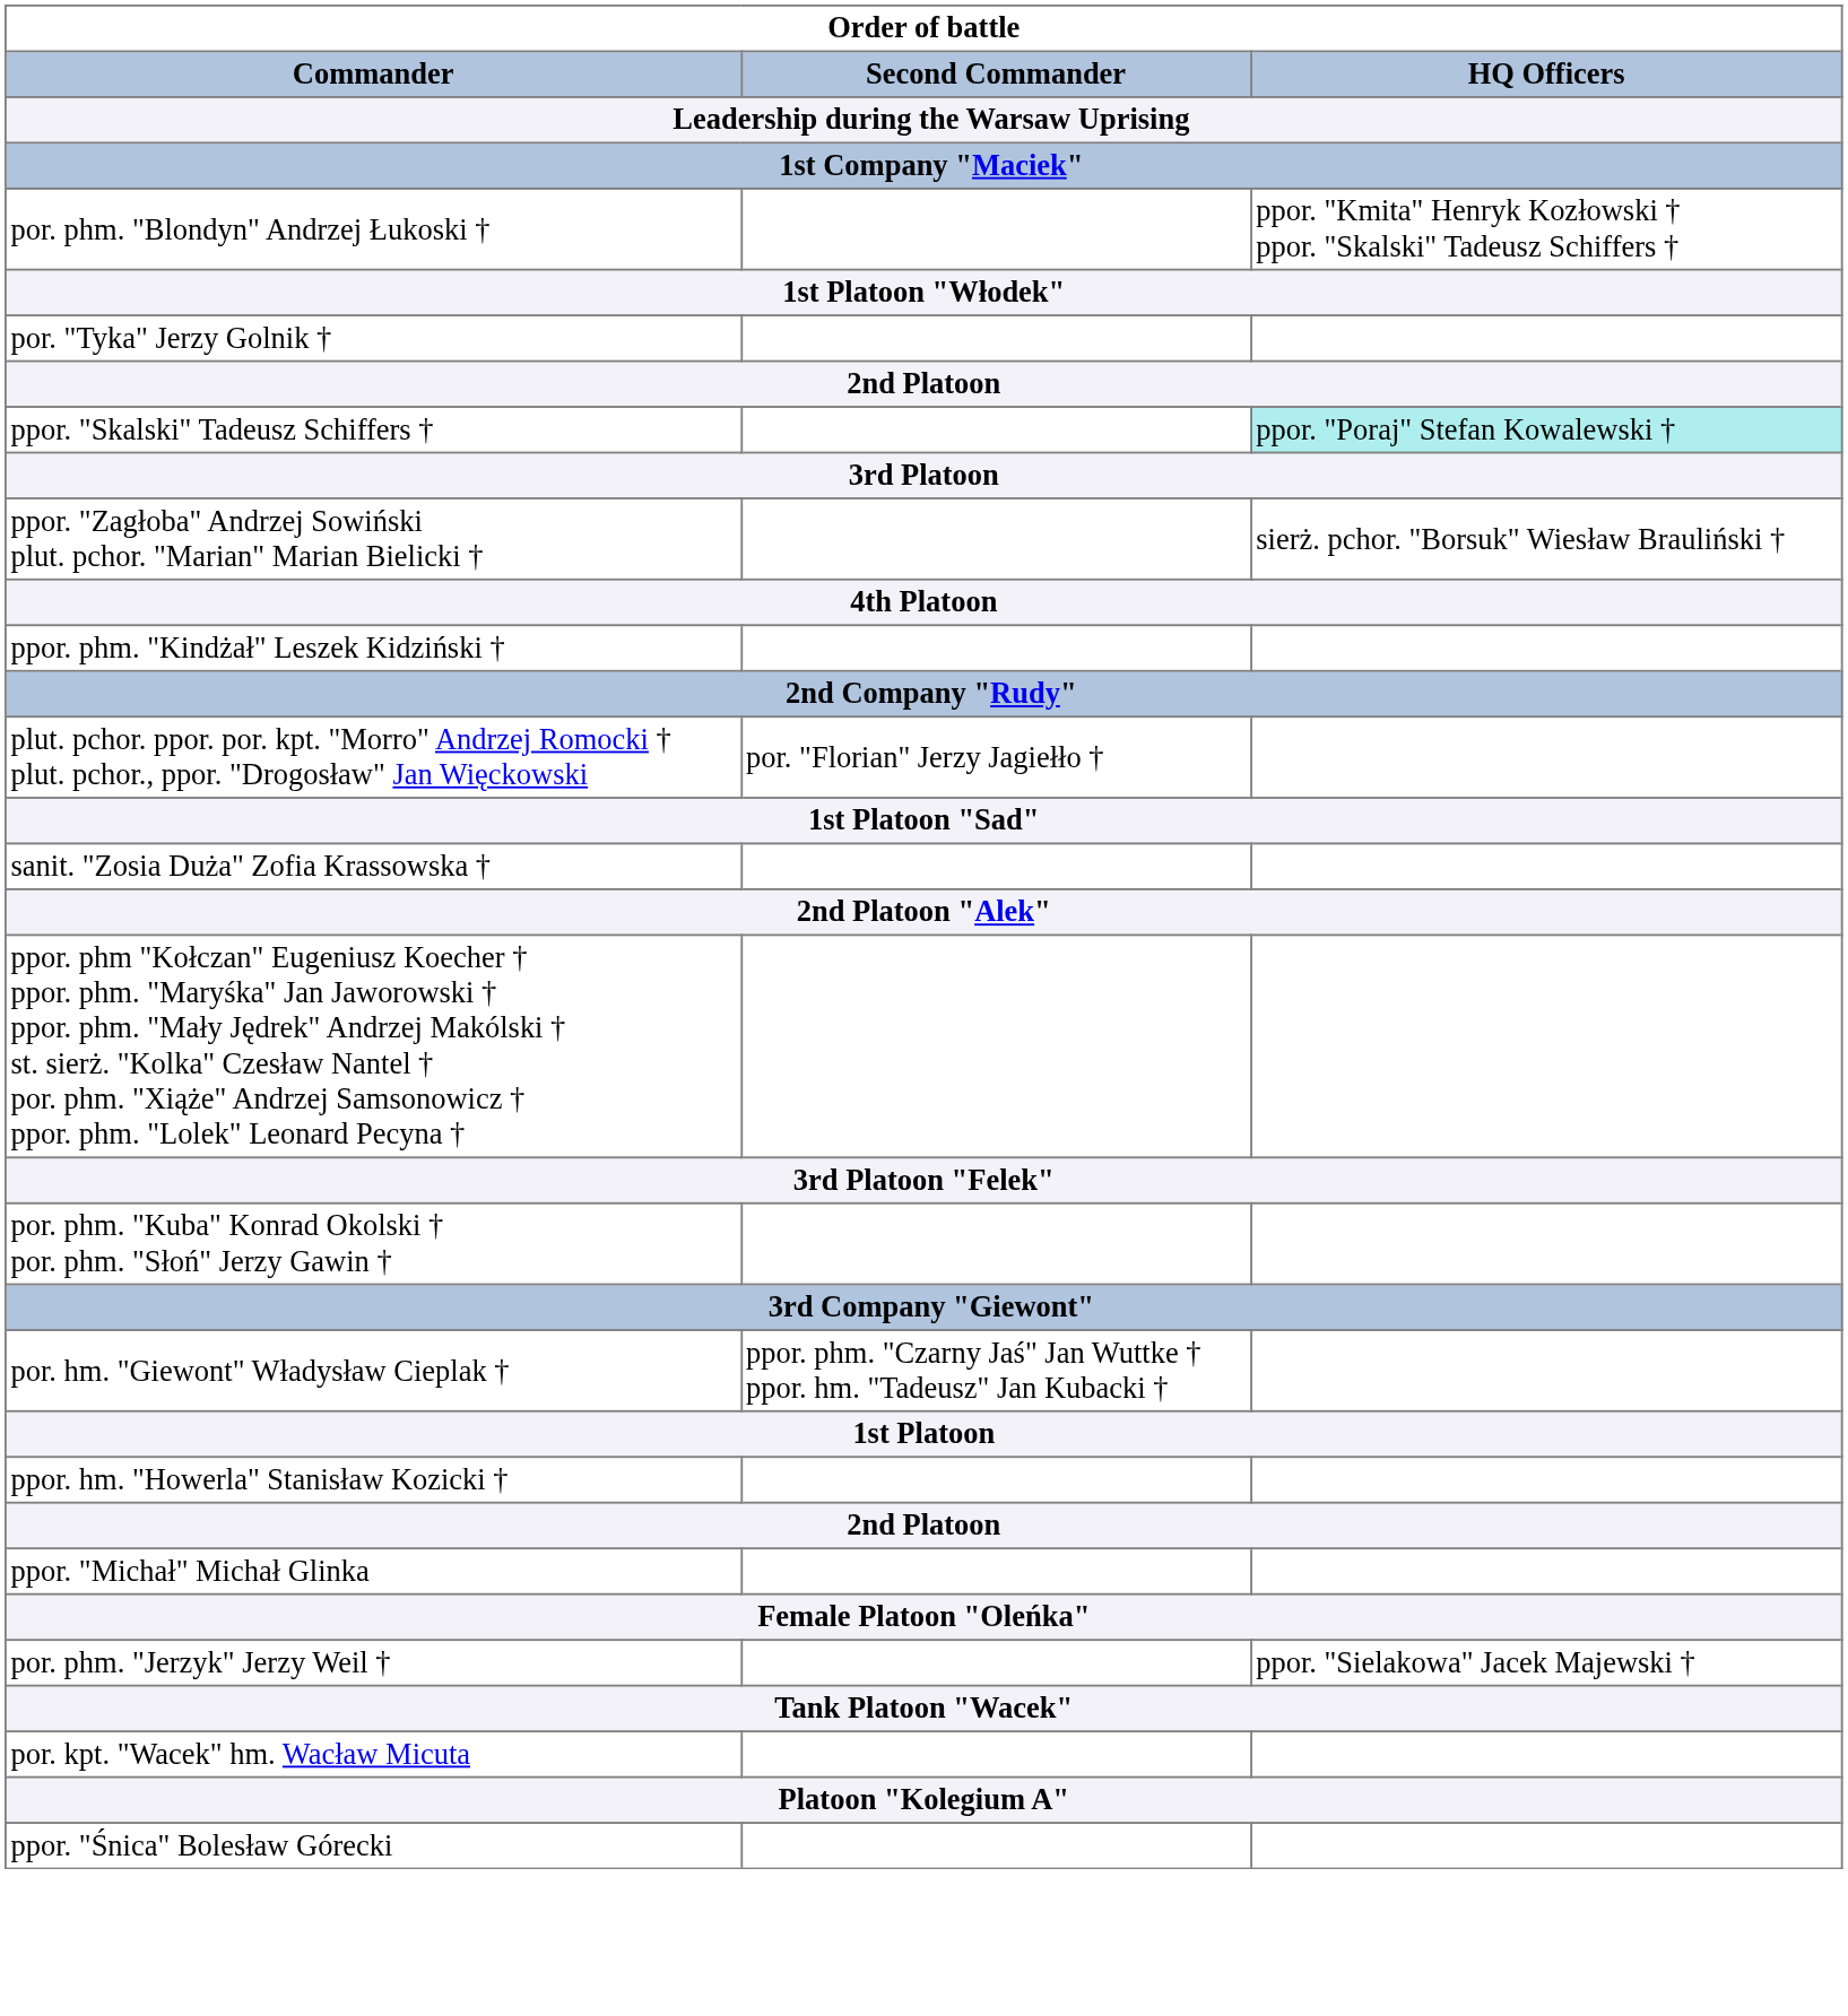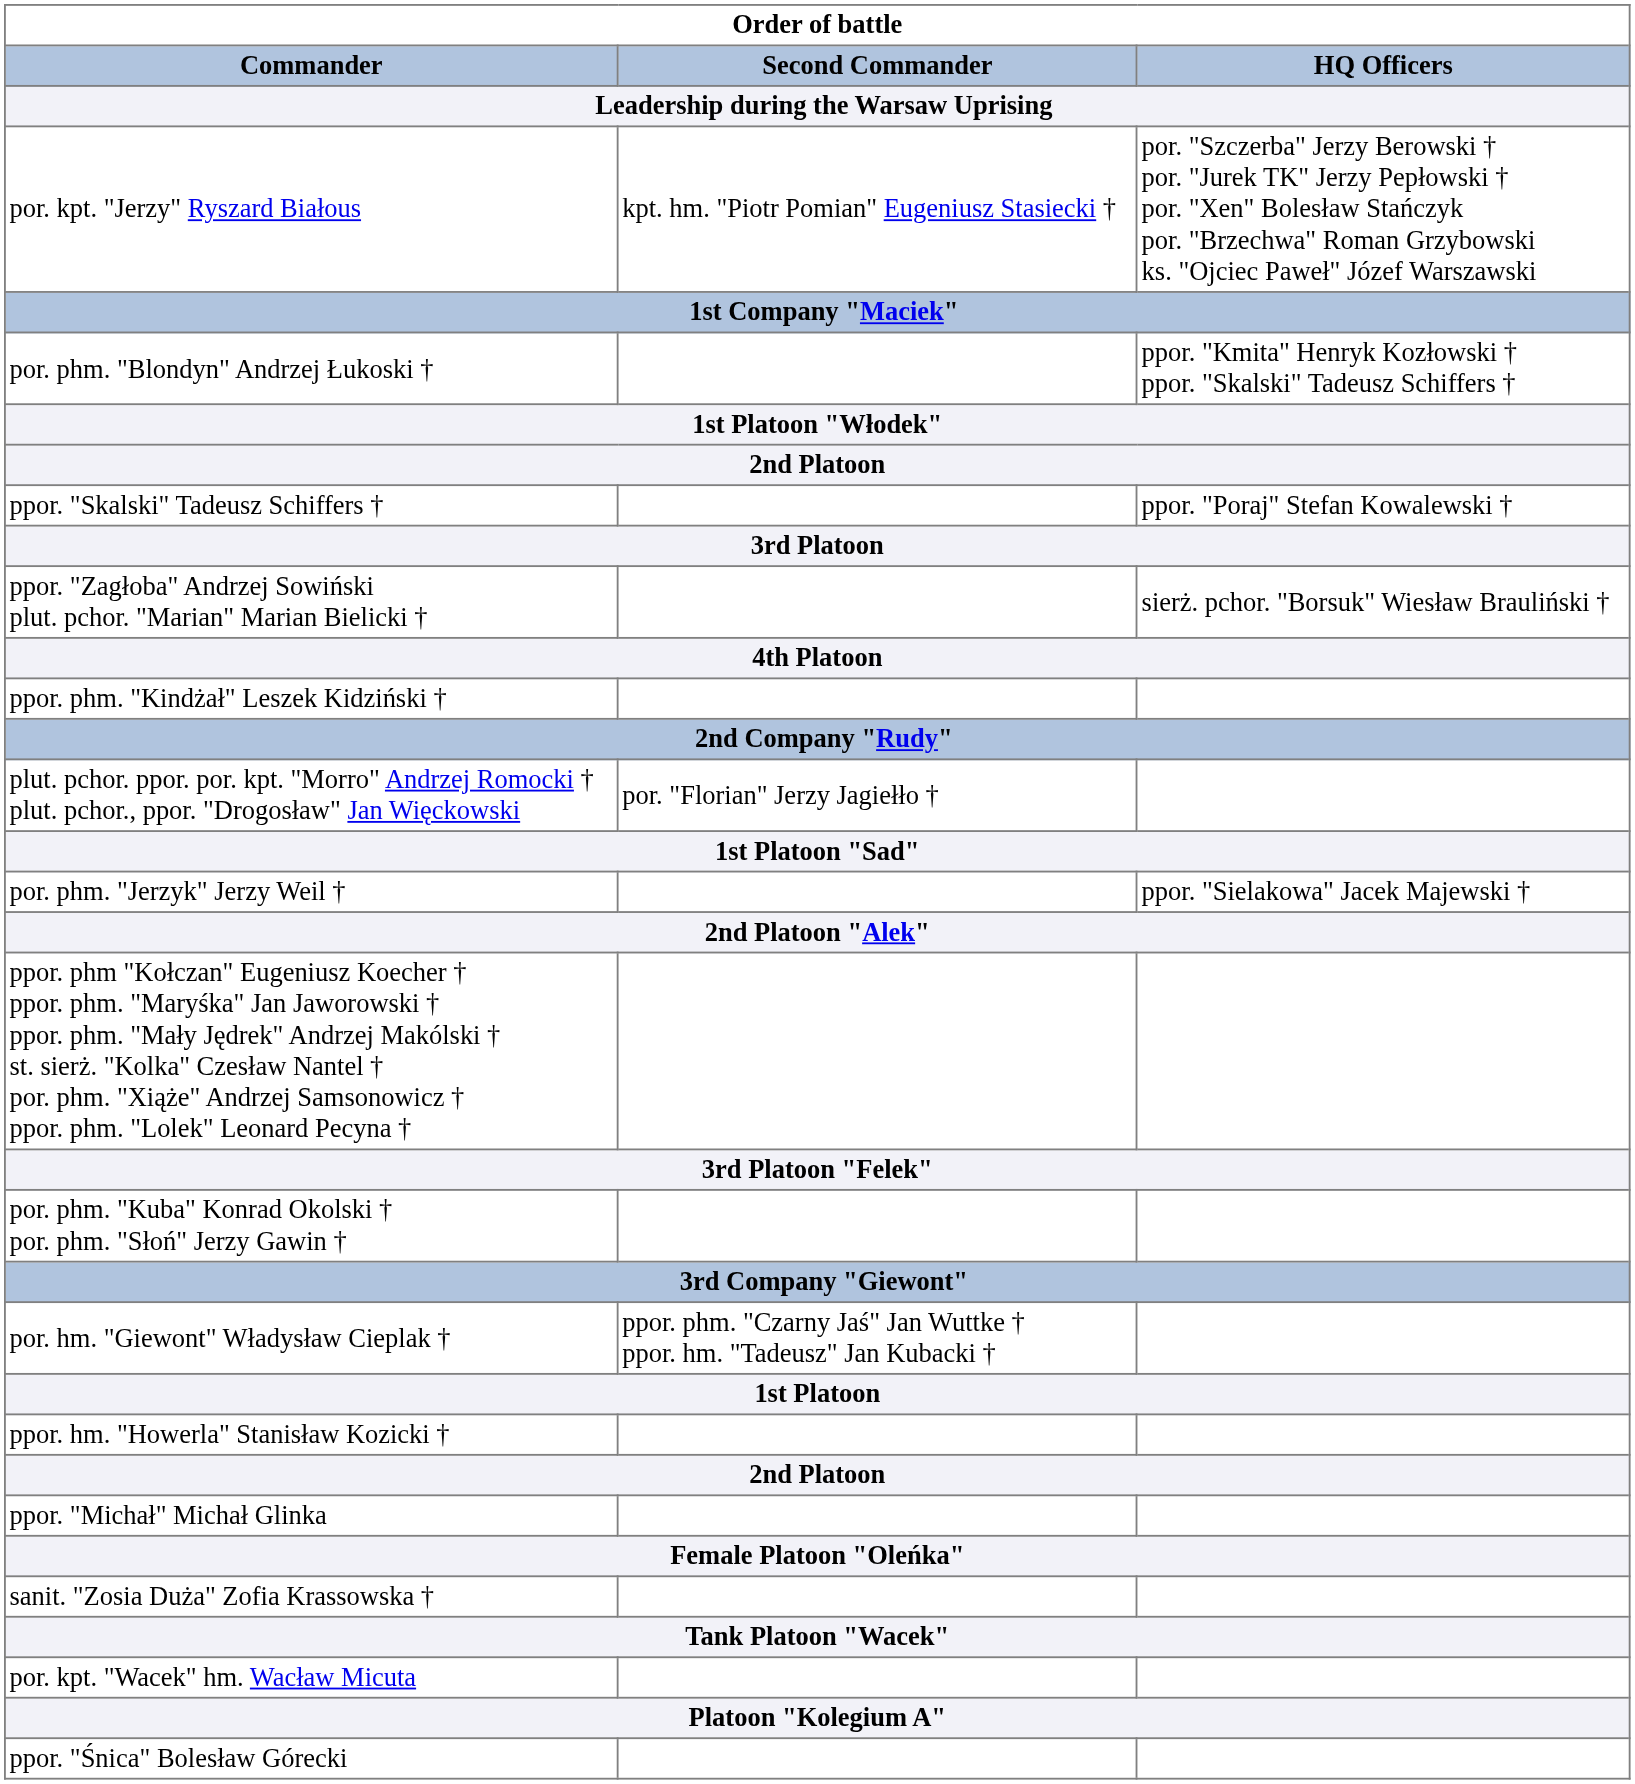+ row: por. kpt. "Jerzy" Ryszard Białous | kpt. hm. "Piotr Pomian" Eugeniusz Stasiecki † | por. "Szczerba" Jerzy Berowski † por. "Jurek TK" Jerzy Pepłowski † por. "Xen" Bolesław Stańczyk por. "Brzechwa" Roman Grzybowski ks. "Ojciec Paweł" Józef Warszawski
- row: por. "Tyka" Jerzy Golnik †
ppor. "Skalski" Tadeusz Schiffers † | HQ Officers: paleturquoise background -> no background
rows swapped: por. phm. "Jerzyk" Jerzy Weil † <-> sanit. "Zosia Duża" Zofia Krassowska †
